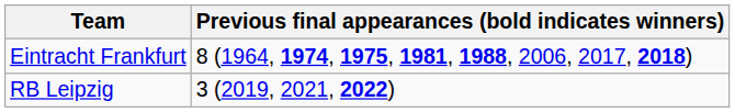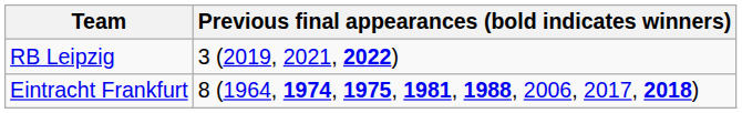rows swapped: RB Leipzig <-> Eintracht Frankfurt
